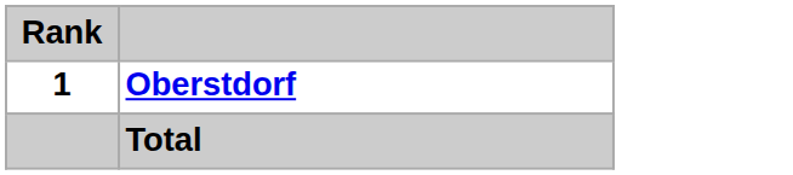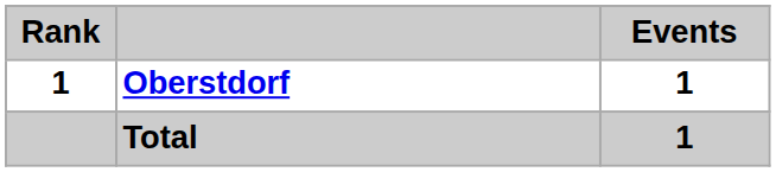+ column: Events | 1 | 1
